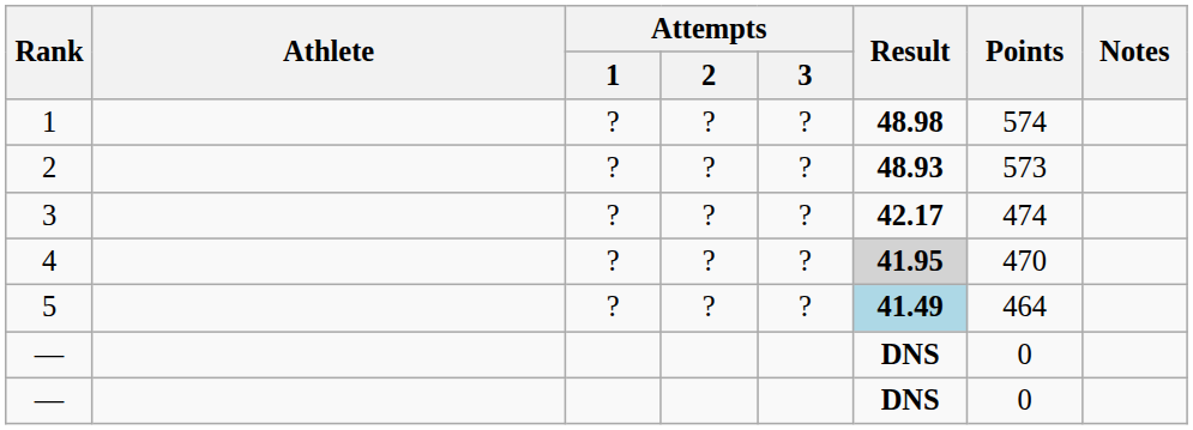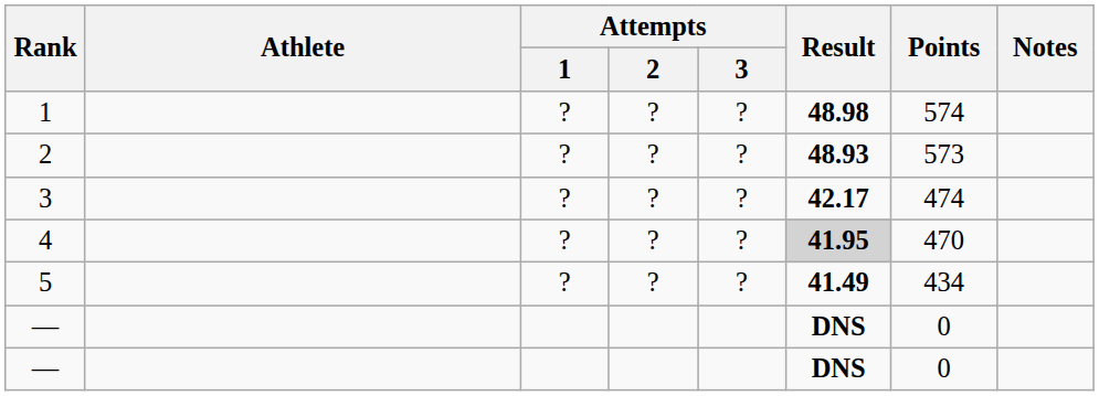5 | Result: lightblue background -> no background
5 | Points: 464 -> 434
